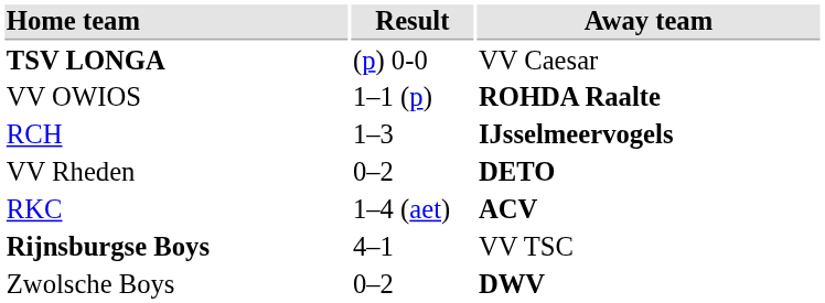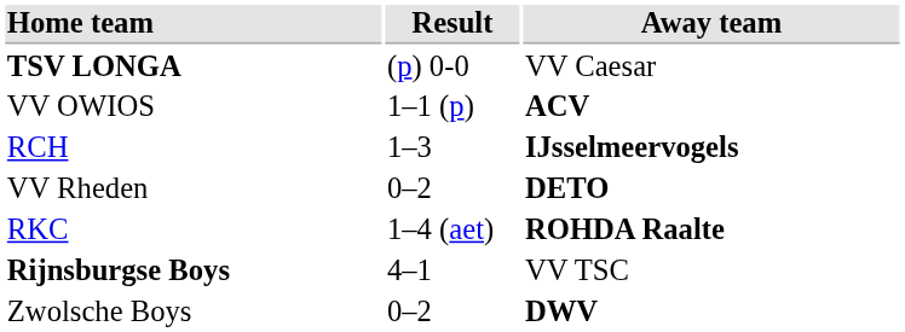VV OWIOS | Away team: ROHDA Raalte -> ACV
RKC | Away team: ACV -> ROHDA Raalte
